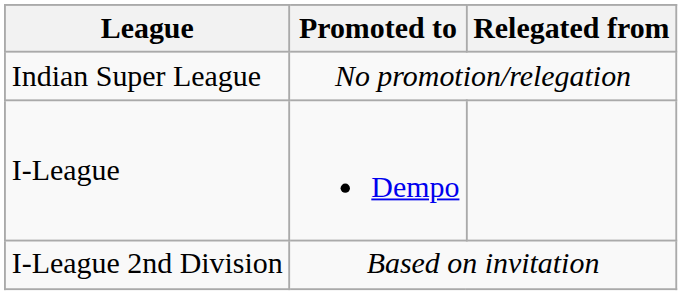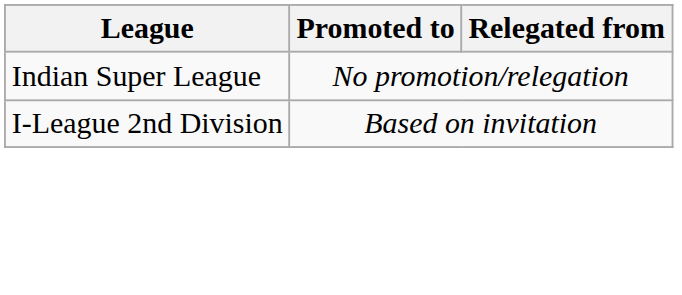- row: I-League | Dempo
